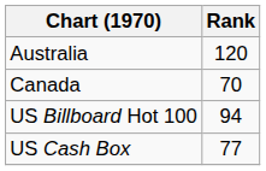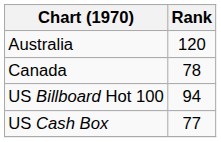Canada | Rank: 70 -> 78
